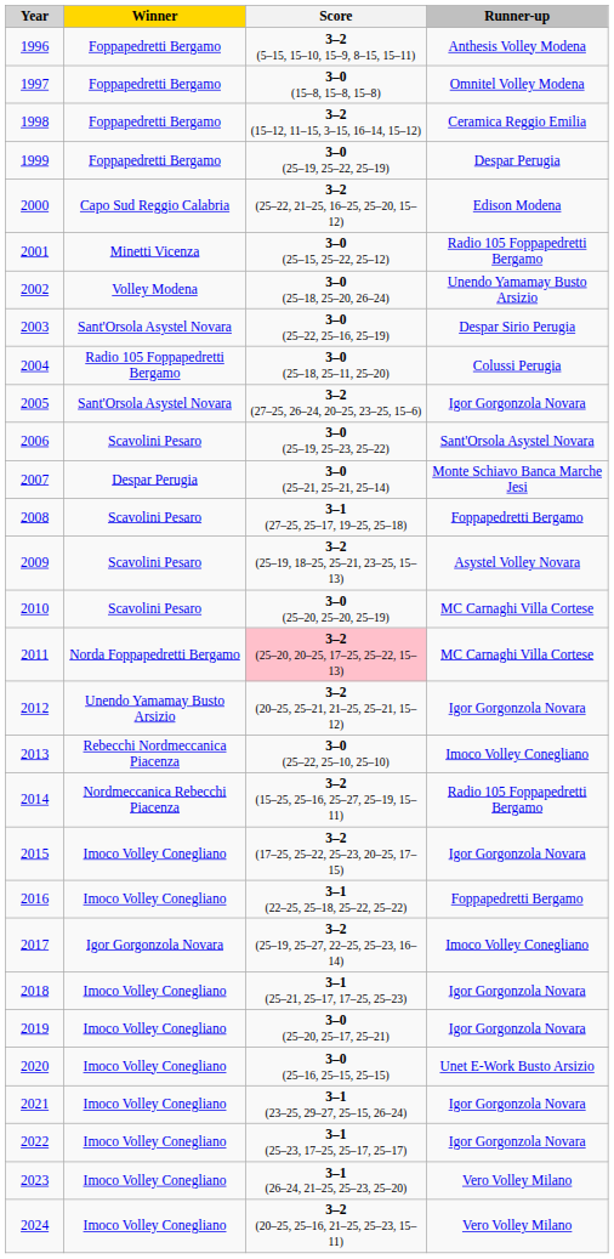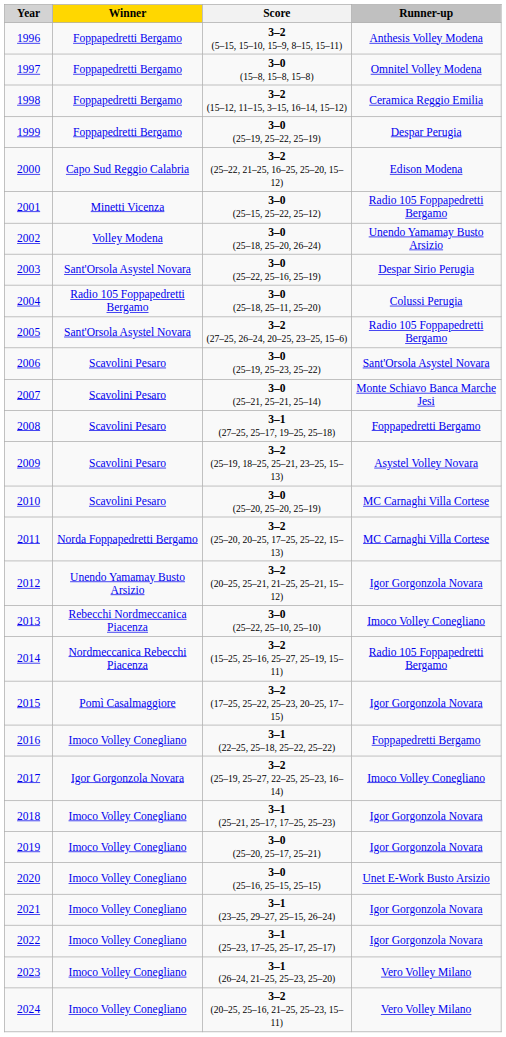2005 | Runner-up: Igor Gorgonzola Novara -> Radio 105 Foppapedretti Bergamo
2007 | Winner: Despar Perugia -> Scavolini Pesaro
2011 | Score: pink background -> no background
2015 | Winner: Imoco Volley Conegliano -> Pomì Casalmaggiore
